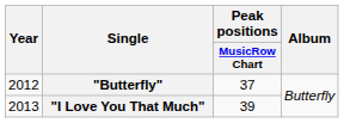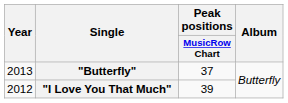"Butterfly" | Year: 2012 -> 2013
"I Love You That Much" | Year: 2013 -> 2012
